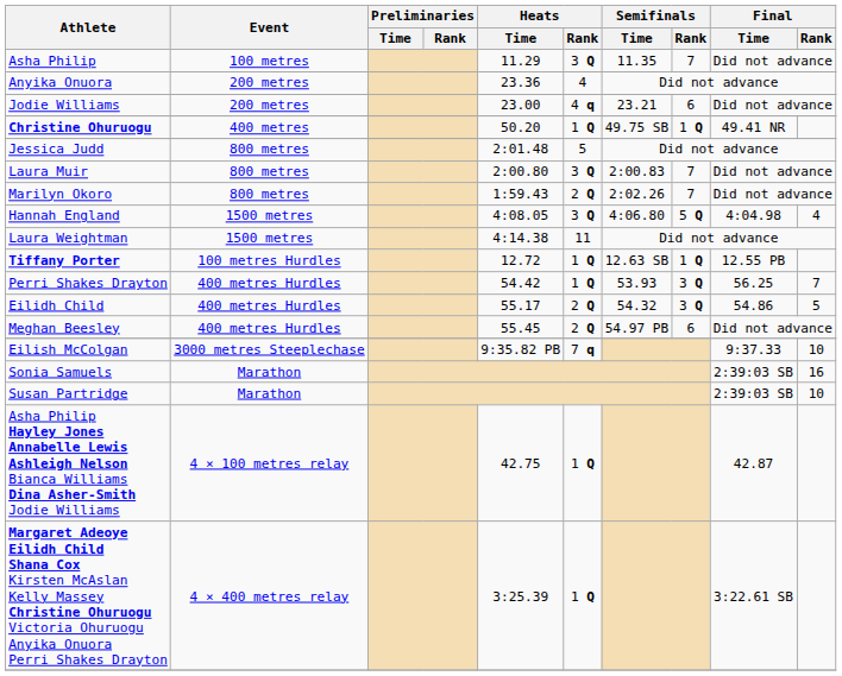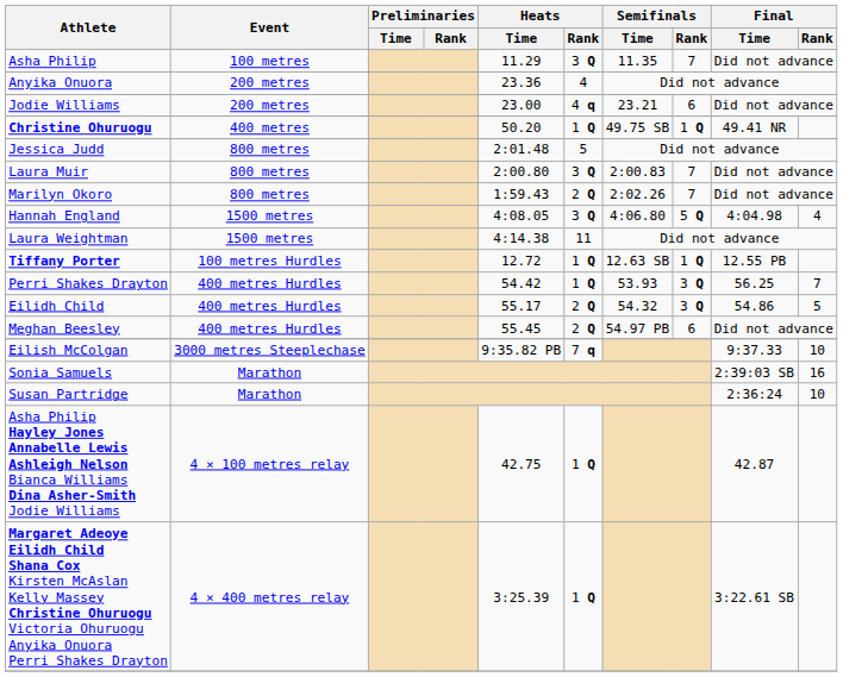Susan Partridge | Final / Time: 2:39:03 SB -> 2:36:24
